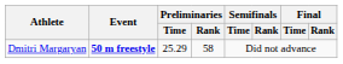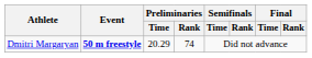Dmitri Margaryan | Preliminaries / Time: 25.29 -> 20.29
Dmitri Margaryan | Preliminaries / Rank: 58 -> 74
